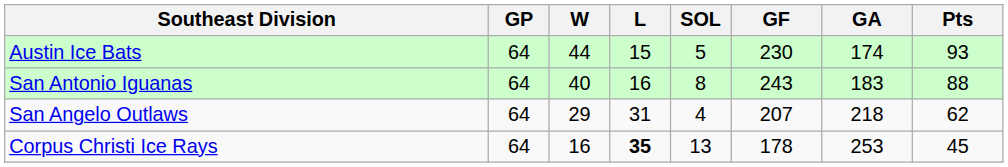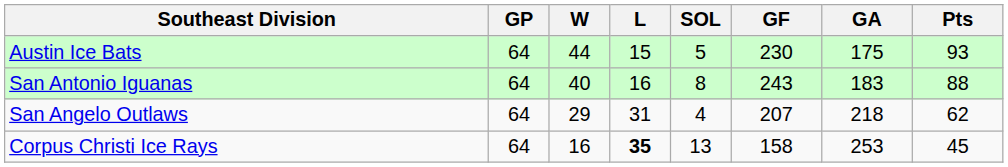Austin Ice Bats | GA: 174 -> 175
Corpus Christi Ice Rays | GF: 178 -> 158
